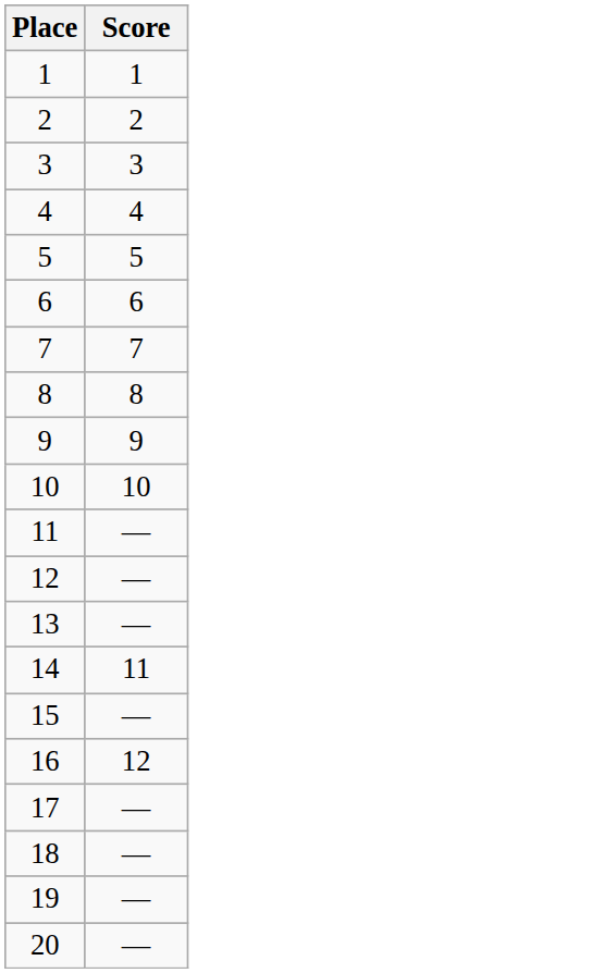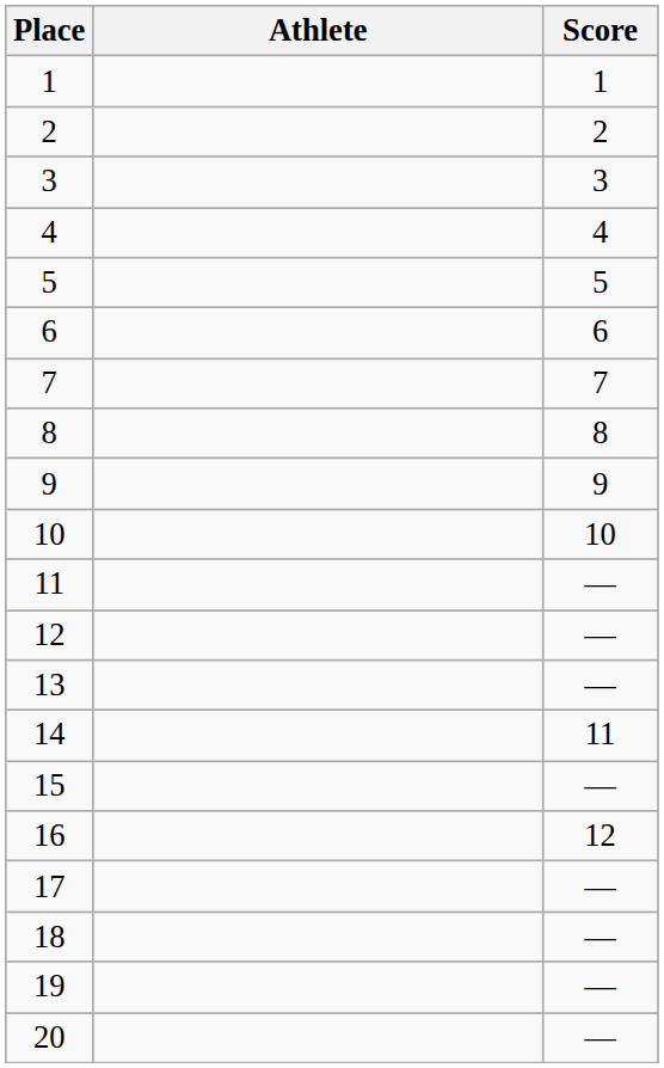+ column: Athlete
